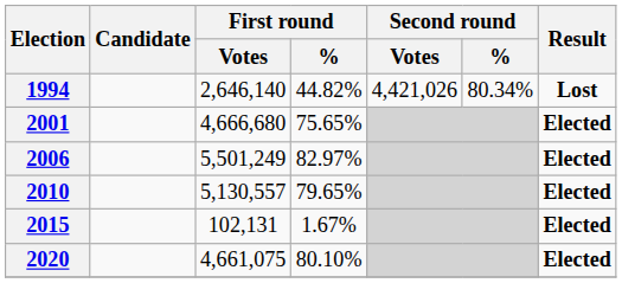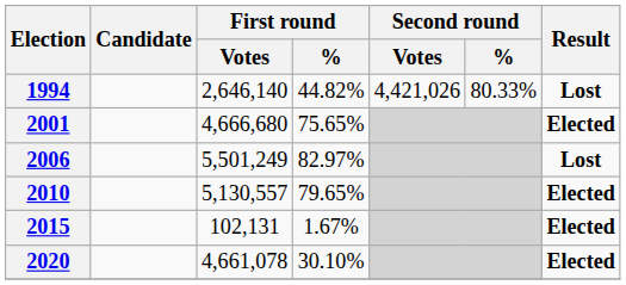1994 | Second round / %: 80.34% -> 80.33%
2006 | Result: Elected -> Lost
2020 | First round / Votes: 4,661,075 -> 4,661,078
2020 | First round / %: 80.10% -> 30.10%
